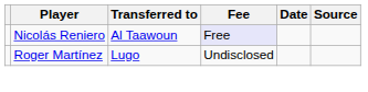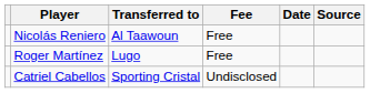Nicolás Reniero | Fee: lavender background -> no background
Roger Martínez | Fee: Undisclosed -> Free
+ row: Catriel Cabellos | Sporting Cristal | Undisclosed
